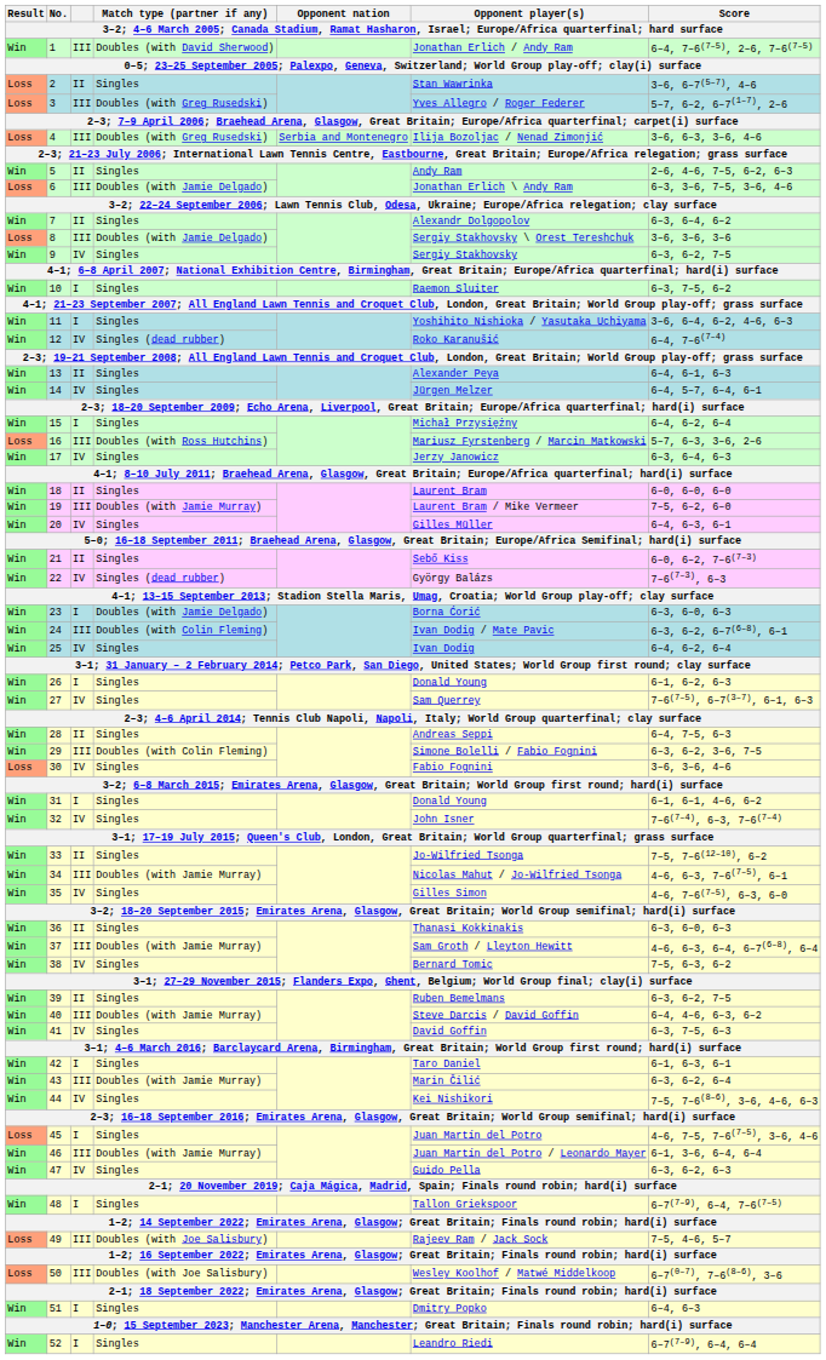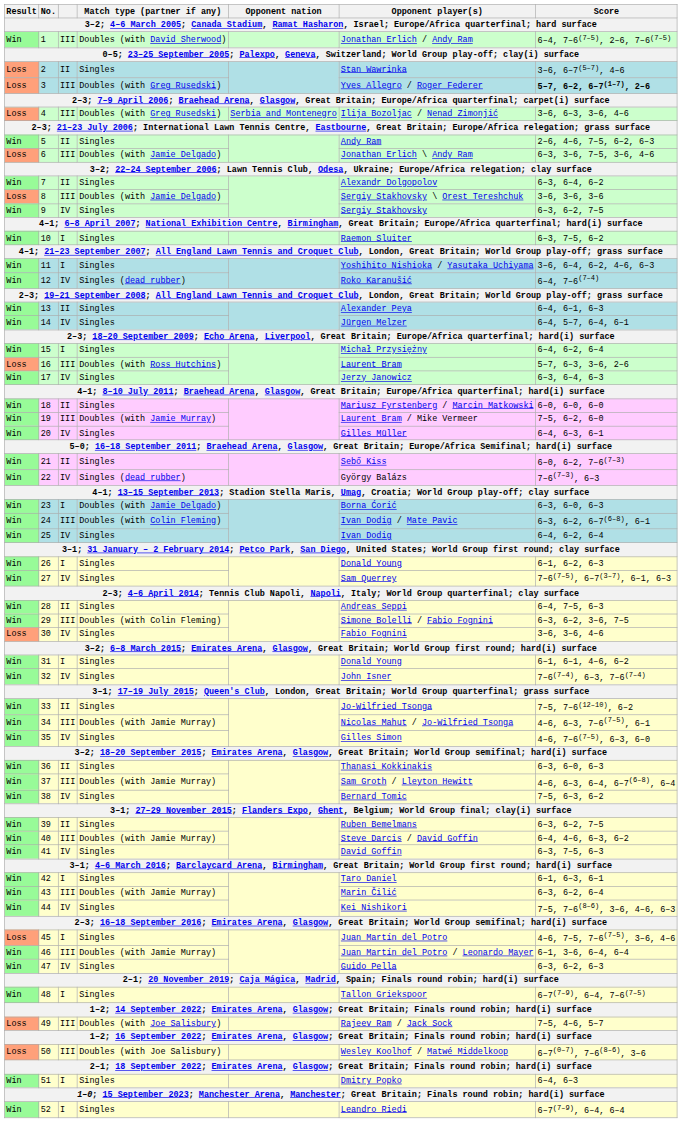3 | column 7: normal -> bold
16 | column 6: Mariusz Fyrstenberg / Marcin Matkowski -> Laurent Bram
18 | column 6: Laurent Bram -> Mariusz Fyrstenberg / Marcin Matkowski
